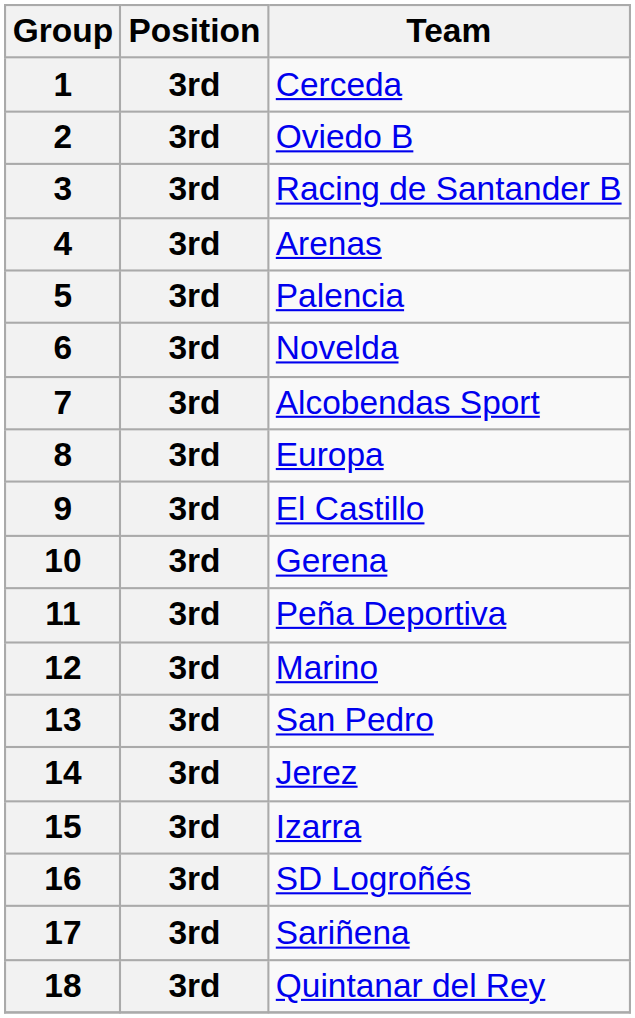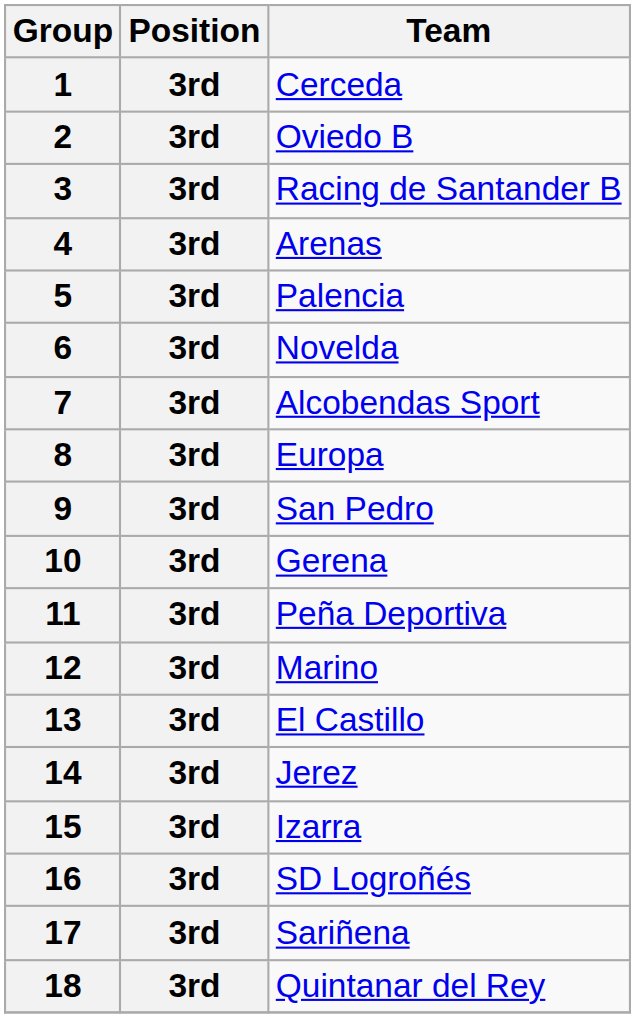9 | Team: El Castillo -> San Pedro
13 | Team: San Pedro -> El Castillo
